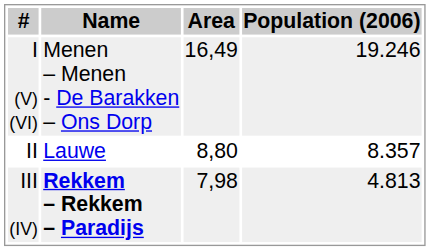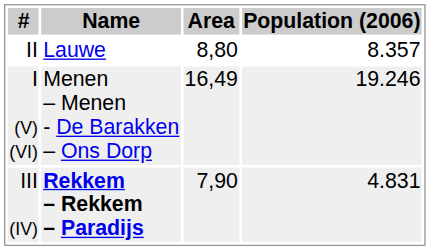rows swapped: I (V) (VI) <-> II
III (IV) | Area: 7,98 -> 7,90
III (IV) | Population (2006): 4.813 -> 4.831
